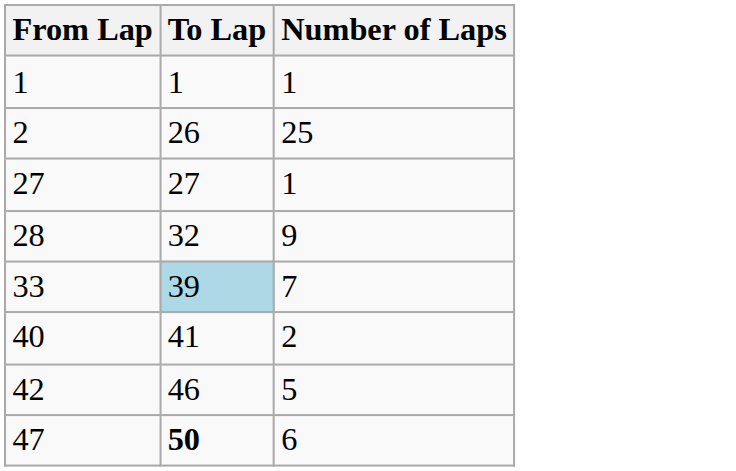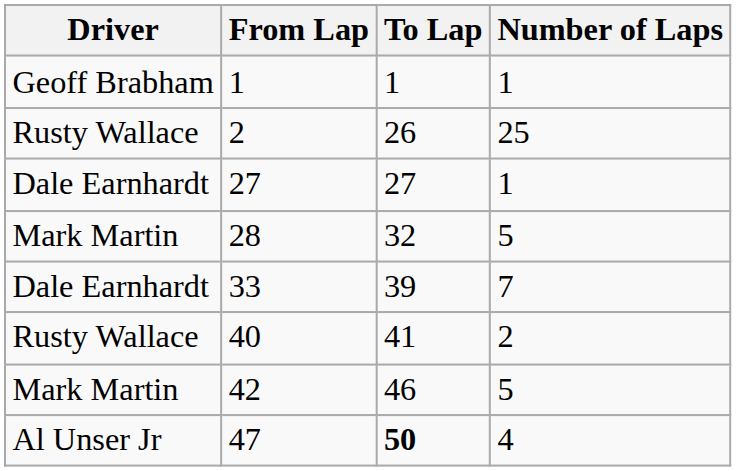+ column: Driver | Geoff Brabham | Rusty Wallace | Dale Earnhardt | Mark Martin | Dale Earnhardt | Rusty Wallace | Mark Martin | Al Unser Jr
28 | Number of Laps: 9 -> 5
33 | To Lap: lightblue background -> no background
47 | Number of Laps: 6 -> 4
